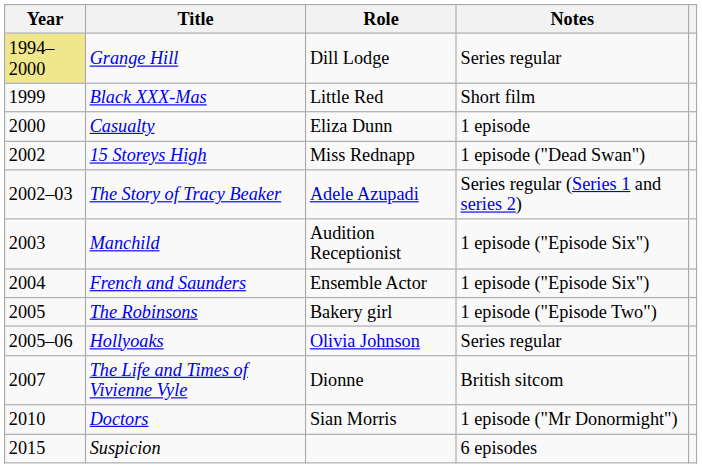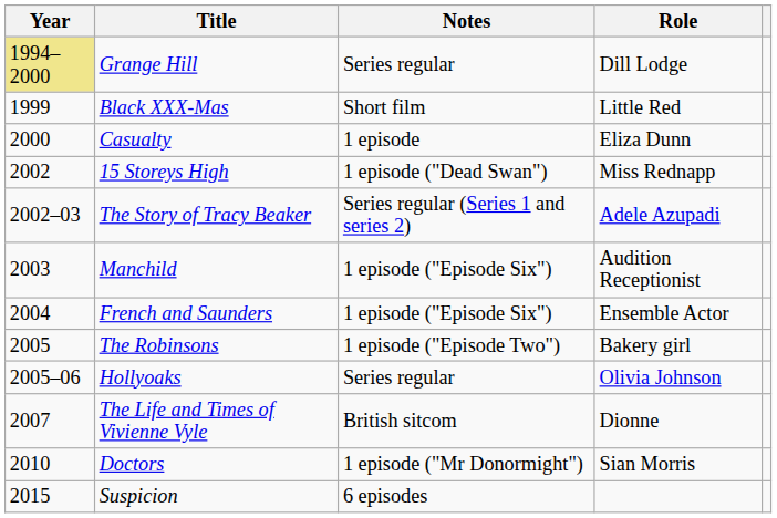columns swapped: Role <-> Notes
